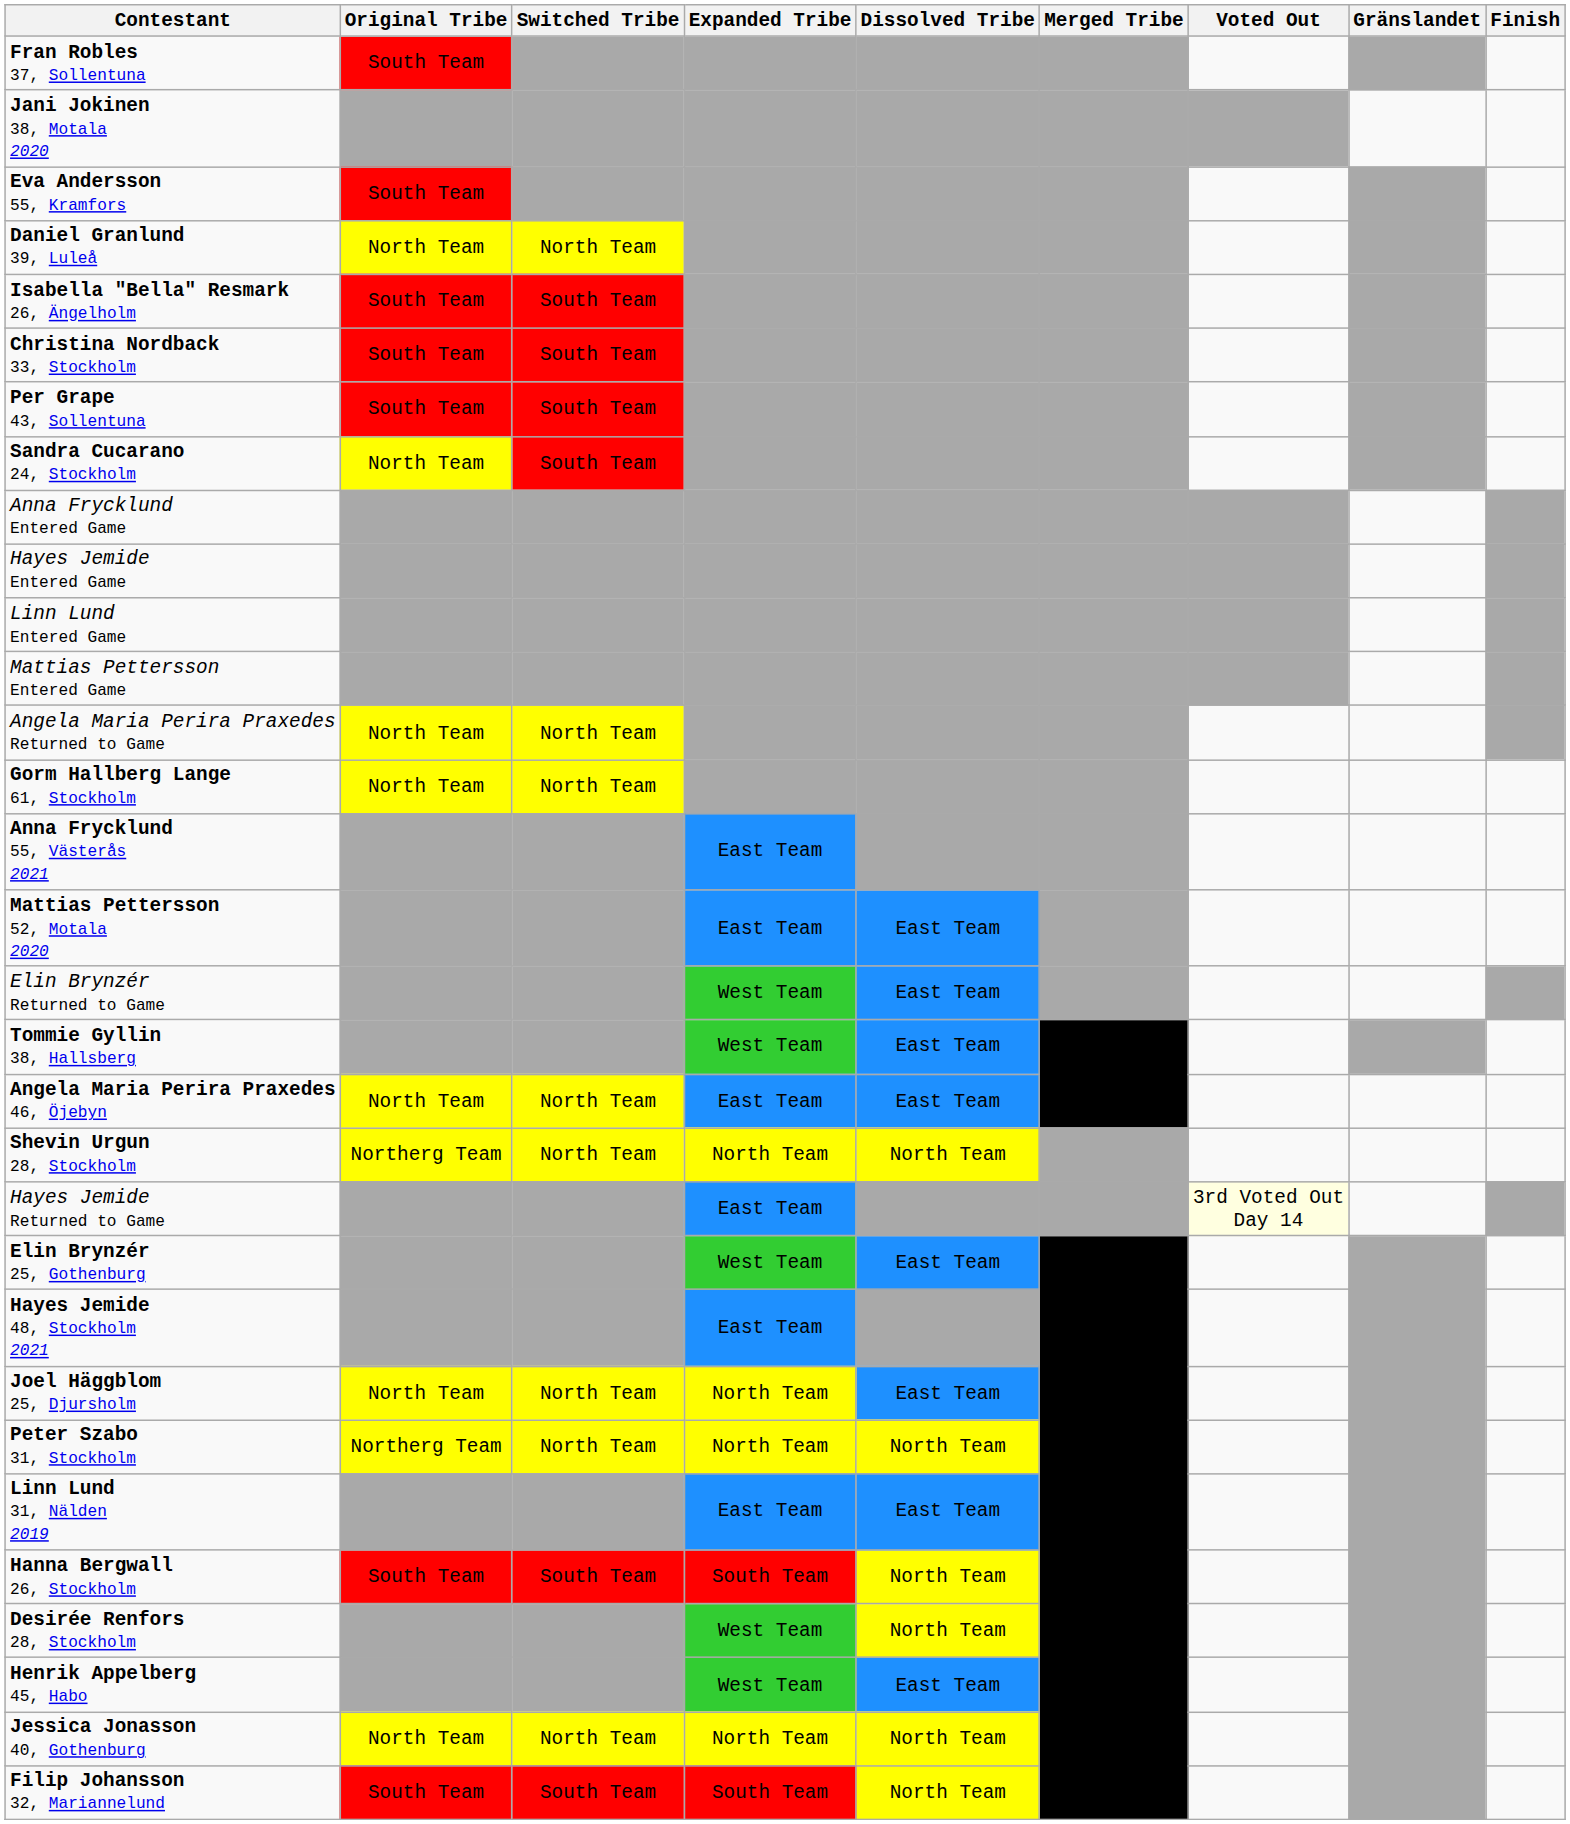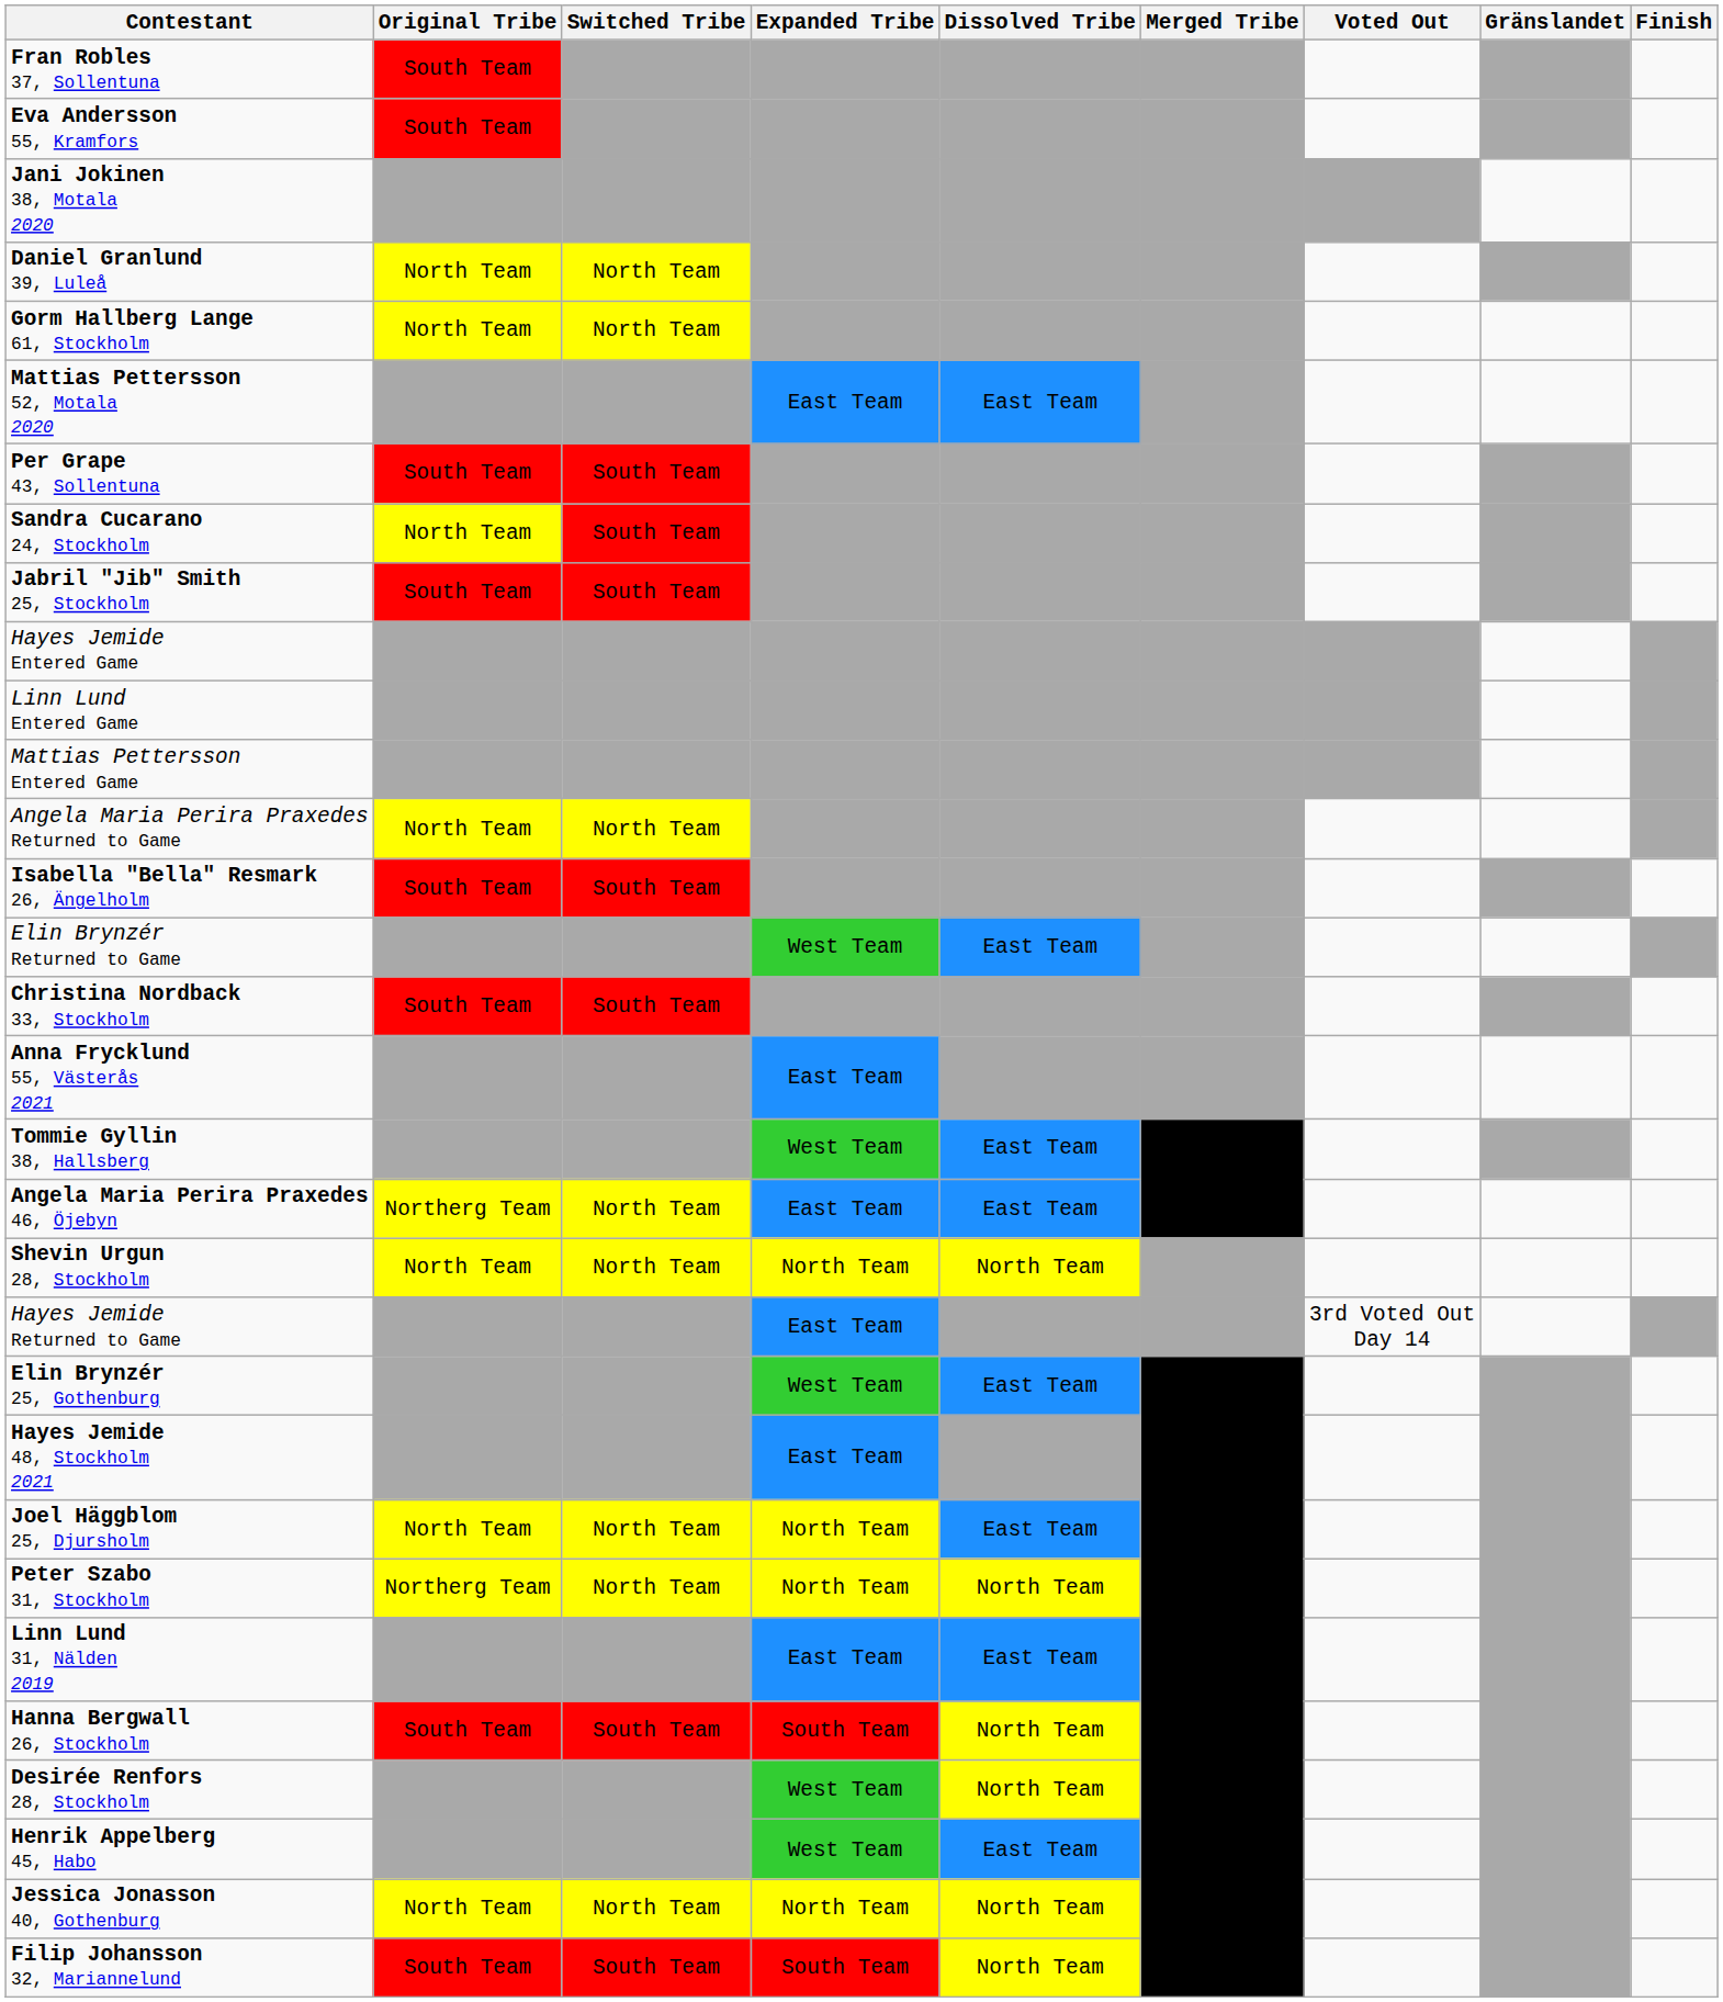rows swapped: Jani Jokinen 38, Motala 2020 <-> Eva Andersson 55, Kramfors
rows swapped: Isabella "Bella" Resmark 26, Ängelholm <-> Gorm Hallberg Lange 61, Stockholm
rows swapped: Christina Nordback 33, Stockholm <-> Mattias Pettersson 52, Motala 2020
+ row: Jabril "Jib" Smith 25, Stockholm | South Team | South Team
- row: Anna Frycklund Entered Game
rows swapped: Anna Frycklund 55, Västerås 2021 <-> Elin Brynzér Returned to Game
Angela Maria Perira Praxedes 46, Öjebyn | Original Tribe: North Team -> Northerg Team
Shevin Urgun 28, Stockholm | Original Tribe: Northerg Team -> North Team
Hayes Jemide Returned to Game | Voted Out: lightyellow background -> no background
